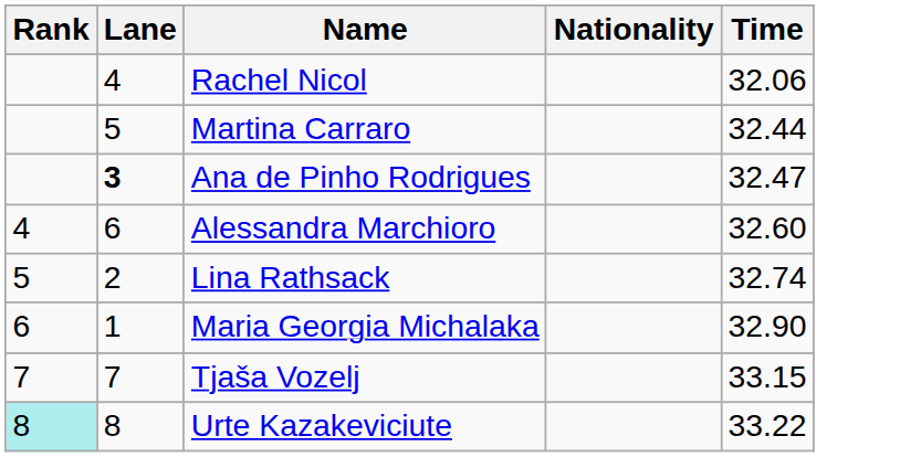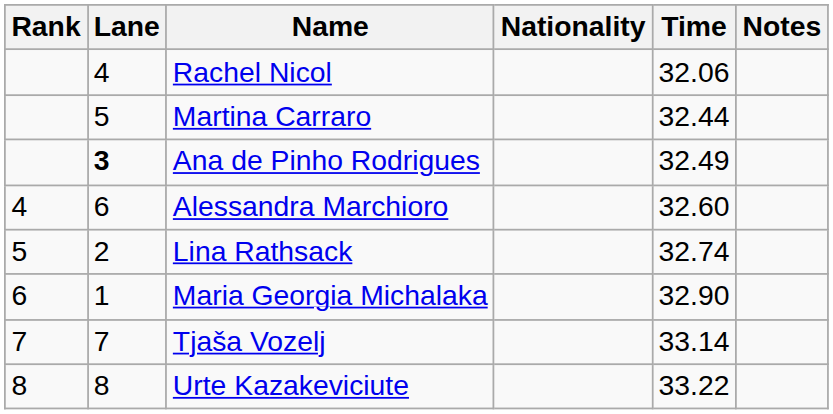+ column: Notes
Ana de Pinho Rodrigues | Time: 32.47 -> 32.49
Tjaša Vozelj | Time: 33.15 -> 33.14
Urte Kazakeviciute | Rank: paleturquoise background -> no background
